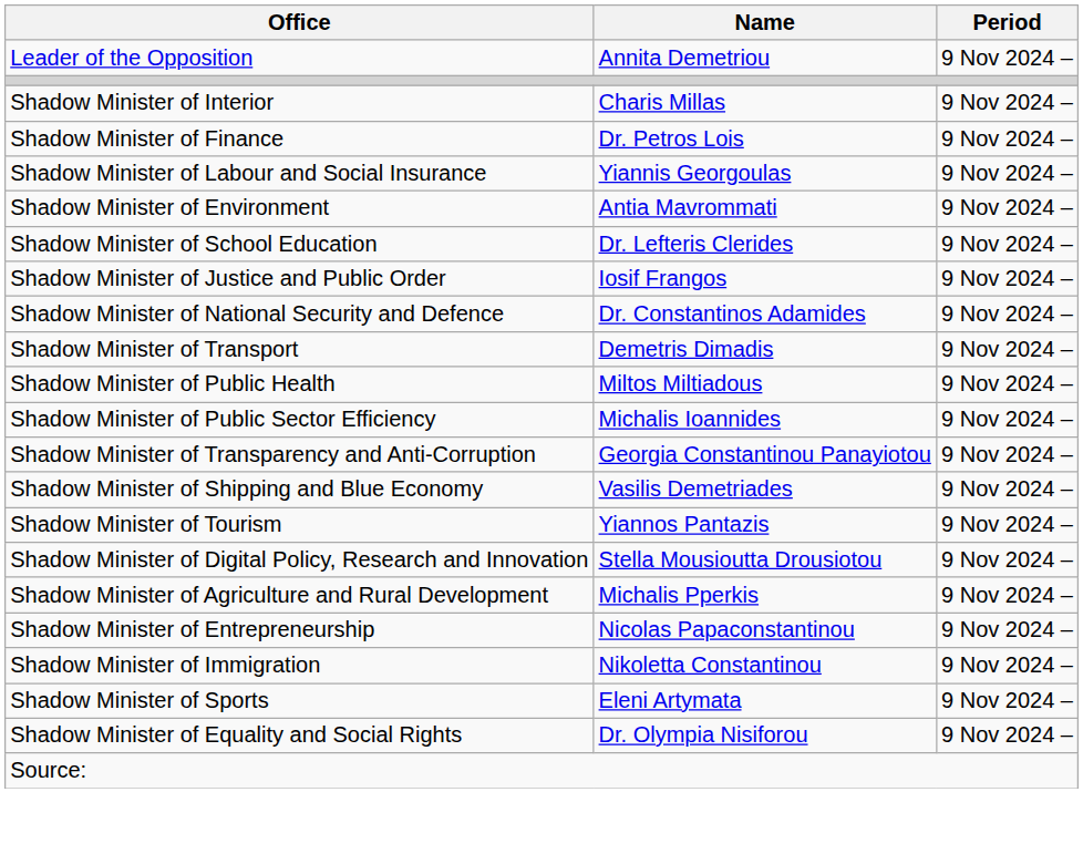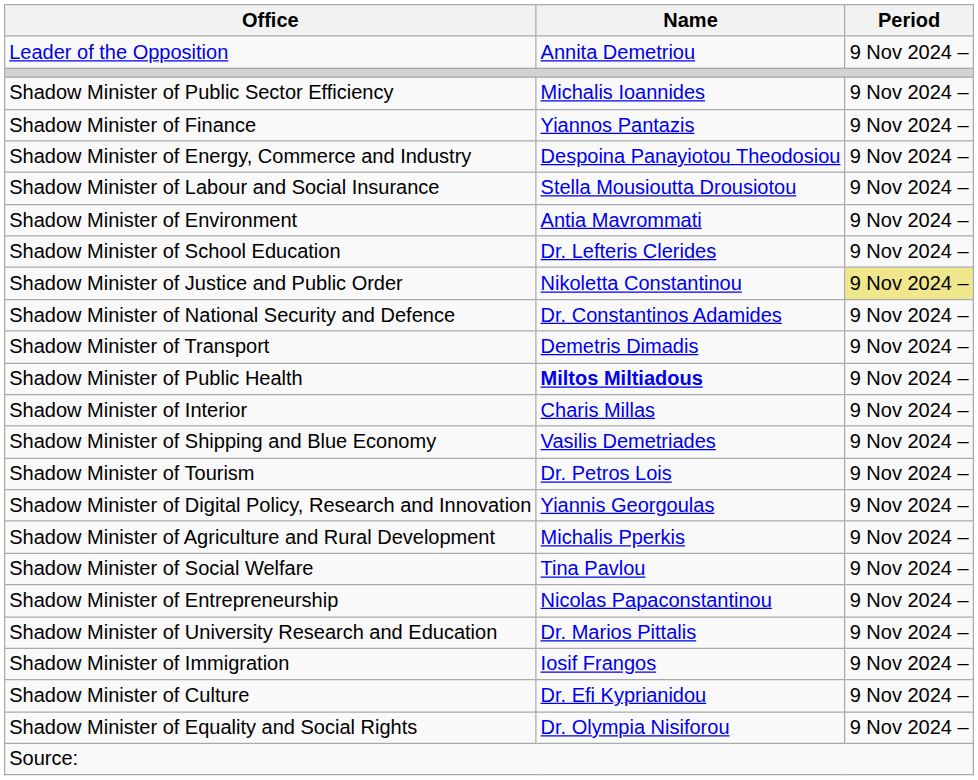rows swapped: Shadow Minister of Interior <-> Shadow Minister of Public Sector Efficiency
Shadow Minister of Finance | Name: Dr. Petros Lois -> Yiannos Pantazis
+ row: Shadow Minister of Energy, Commerce and Industry | Despoina Panayiotou Theodosiou | 9 Nov 2024 –
Shadow Minister of Labour and Social Insurance | Name: Yiannis Georgoulas -> Stella Mousioutta Drousiotou
Shadow Minister of Justice and Public Order | Name: Iosif Frangos -> Nikoletta Constantinou
Shadow Minister of Justice and Public Order | Period: no background -> khaki background
Shadow Minister of Public Health | Name: normal -> bold
- row: Shadow Minister of Transparency and Anti-Corruption | Georgia Constantinou Panayiotou | 9 Nov 2024 –
Shadow Minister of Tourism | Name: Yiannos Pantazis -> Dr. Petros Lois
Shadow Minister of Digital Policy, Research and Innovation | Name: Stella Mousioutta Drousiotou -> Yiannis Georgoulas
+ row: Shadow Minister of Social Welfare | Tina Pavlou | 9 Nov 2024 –
+ row: Shadow Minister of University Research and Education | Dr. Marios Pittalis | 9 Nov 2024 –
Shadow Minister of Immigration | Name: Nikoletta Constantinou -> Iosif Frangos
+ row: Shadow Minister of Culture | Dr. Efi Kyprianidou | 9 Nov 2024 –
- row: Shadow Minister of Sports | Eleni Artymata | 9 Nov 2024 –
